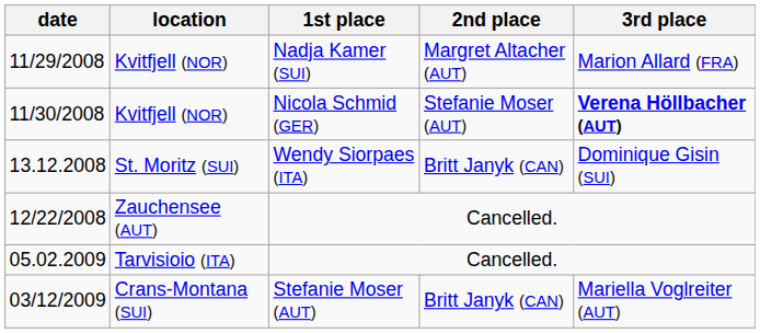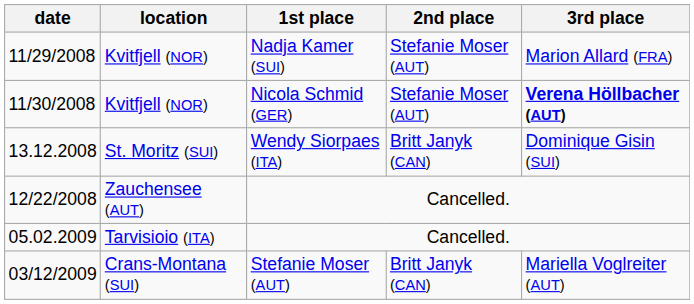11/29/2008 | 2nd place: Margret Altacher (AUT) -> Stefanie Moser (AUT)
